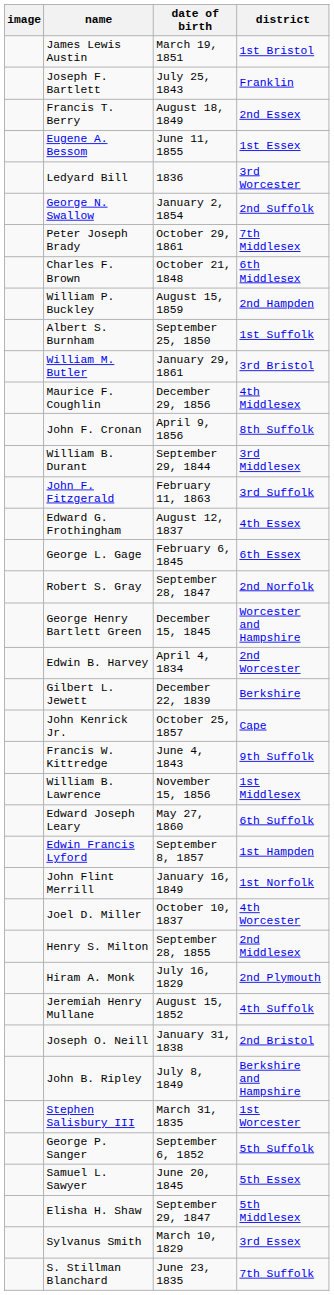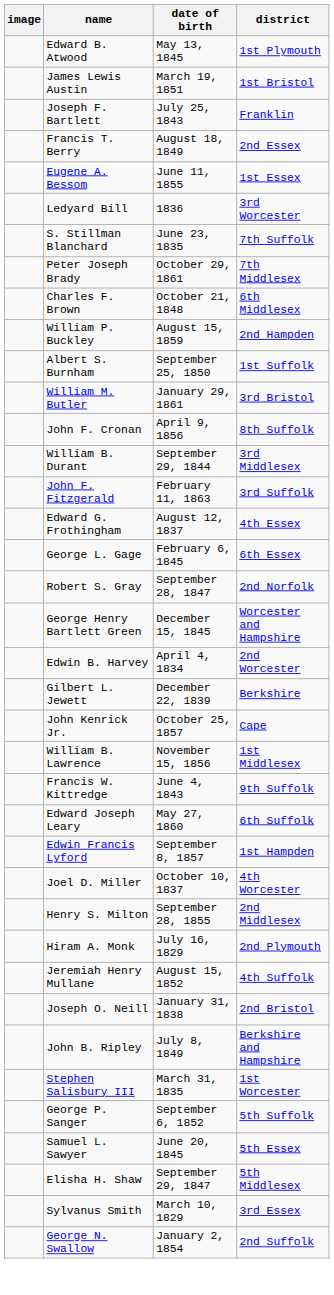+ row: Edward B. Atwood | May 13, 1845 | 1st Plymouth
rows swapped: S. Stillman Blanchard <-> George N. Swallow
- row: Maurice F. Coughlin | December 29, 1856 | 4th Middlesex
rows swapped: Francis W. Kittredge <-> William B. Lawrence
- row: John Flint Merrill | January 16, 1849 | 1st Norfolk
